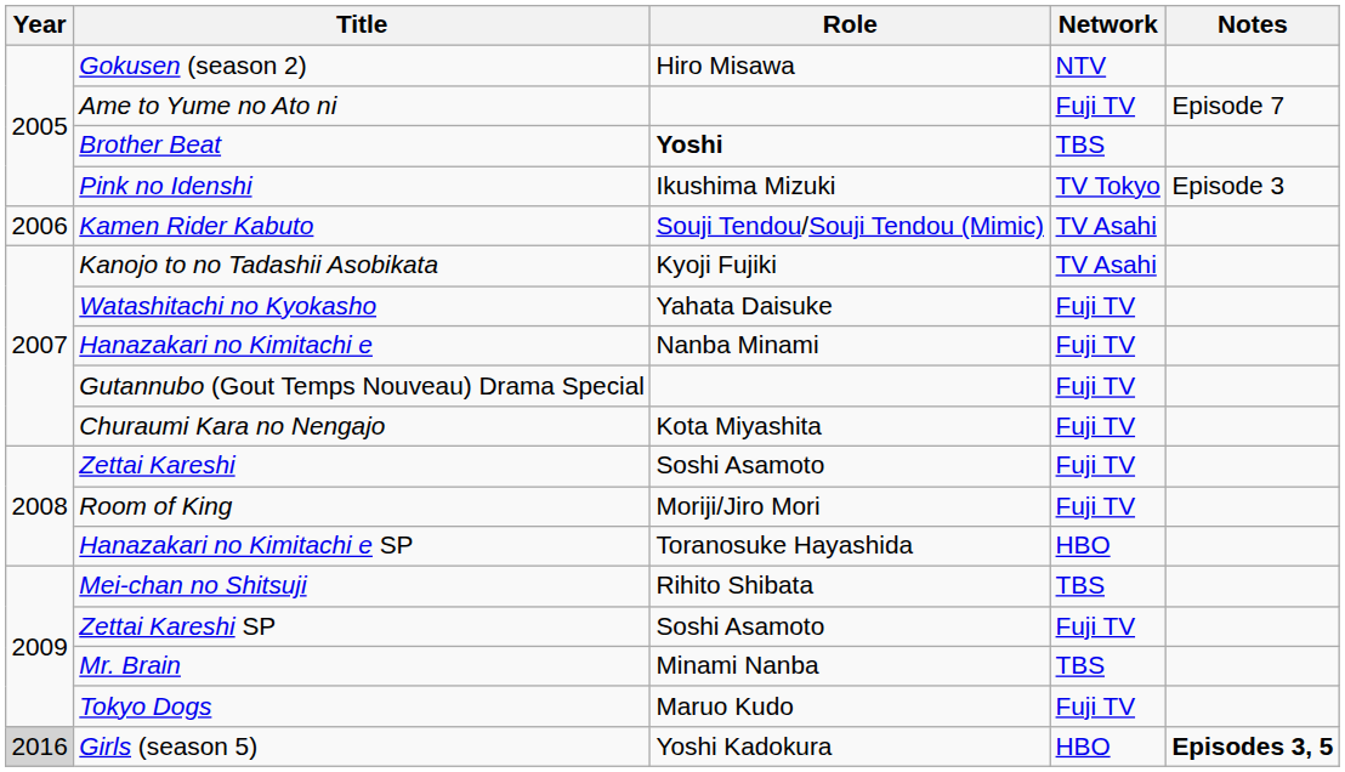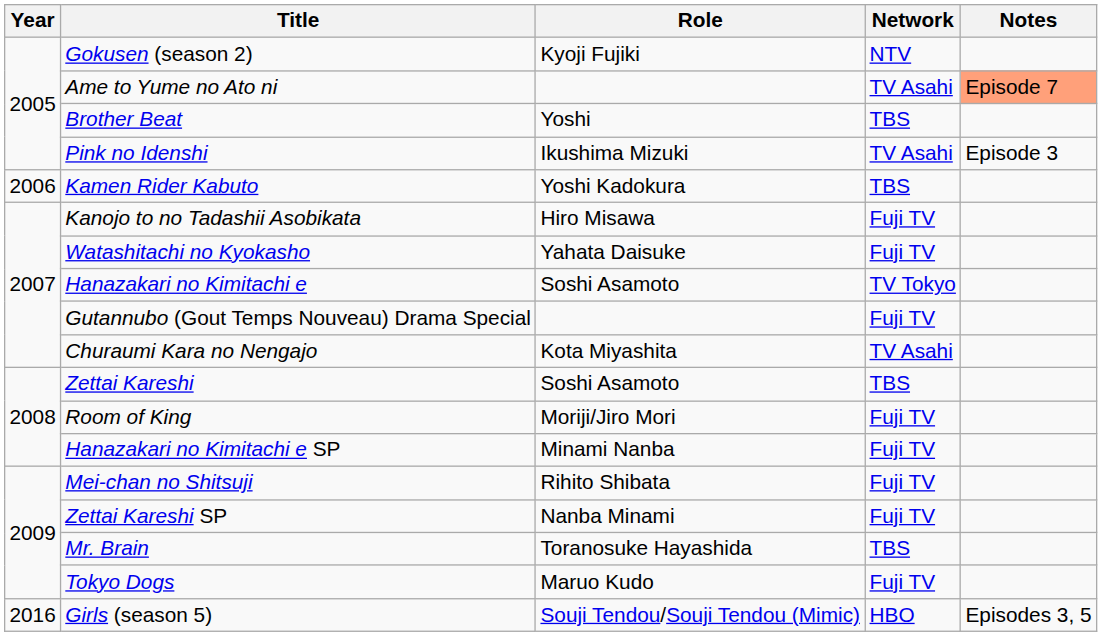Gokusen (season 2) | Role: Hiro Misawa -> Kyoji Fujiki
Ame to Yume no Ato ni | Network: Fuji TV -> TV Asahi
Ame to Yume no Ato ni | Notes: no background -> lightsalmon background
Brother Beat | Role: bold -> normal
Pink no Idenshi | Network: TV Tokyo -> TV Asahi
Kamen Rider Kabuto | Role: Souji Tendou/Souji Tendou (Mimic) -> Yoshi Kadokura
Kamen Rider Kabuto | Network: TV Asahi -> TBS
Kanojo to no Tadashii Asobikata | Role: Kyoji Fujiki -> Hiro Misawa
Kanojo to no Tadashii Asobikata | Network: TV Asahi -> Fuji TV
Hanazakari no Kimitachi e | Role: Nanba Minami -> Soshi Asamoto
Hanazakari no Kimitachi e | Network: Fuji TV -> TV Tokyo
Churaumi Kara no Nengajo | Network: Fuji TV -> TV Asahi
Zettai Kareshi | Network: Fuji TV -> TBS
Hanazakari no Kimitachi e SP | Role: Toranosuke Hayashida -> Minami Nanba
Hanazakari no Kimitachi e SP | Network: HBO -> Fuji TV
Mei-chan no Shitsuji | Network: TBS -> Fuji TV
Zettai Kareshi SP | Role: Soshi Asamoto -> Nanba Minami
Mr. Brain | Role: Minami Nanba -> Toranosuke Hayashida
Girls (season 5) | Year: lightgrey background -> no background
Girls (season 5) | Role: Yoshi Kadokura -> Souji Tendou/Souji Tendou (Mimic)
Girls (season 5) | Notes: bold -> normal
